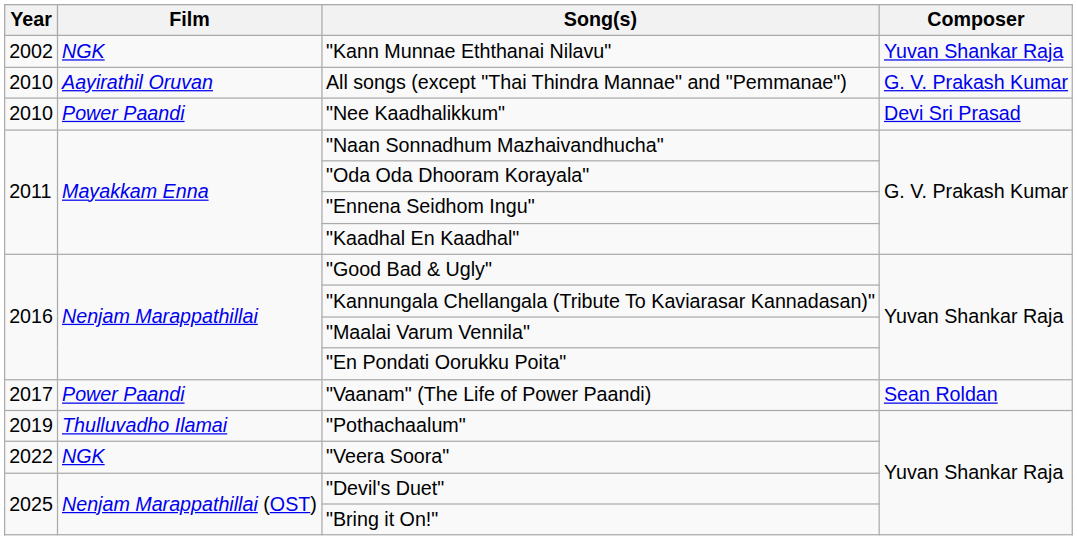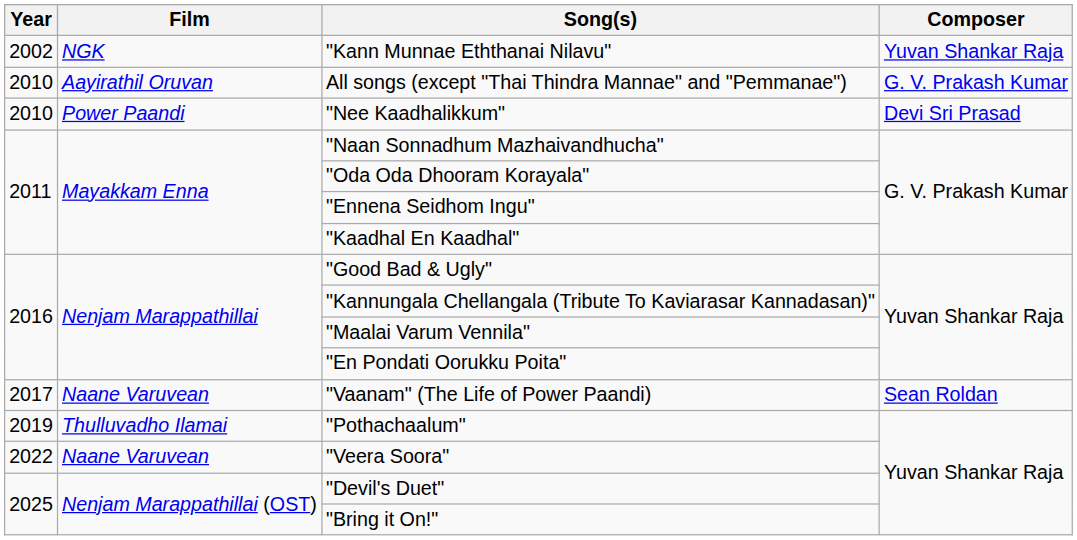"Vaanam" (The Life of Power Paandi) | Film: Power Paandi -> Naane Varuvean
"Veera Soora" | Film: NGK -> Naane Varuvean
